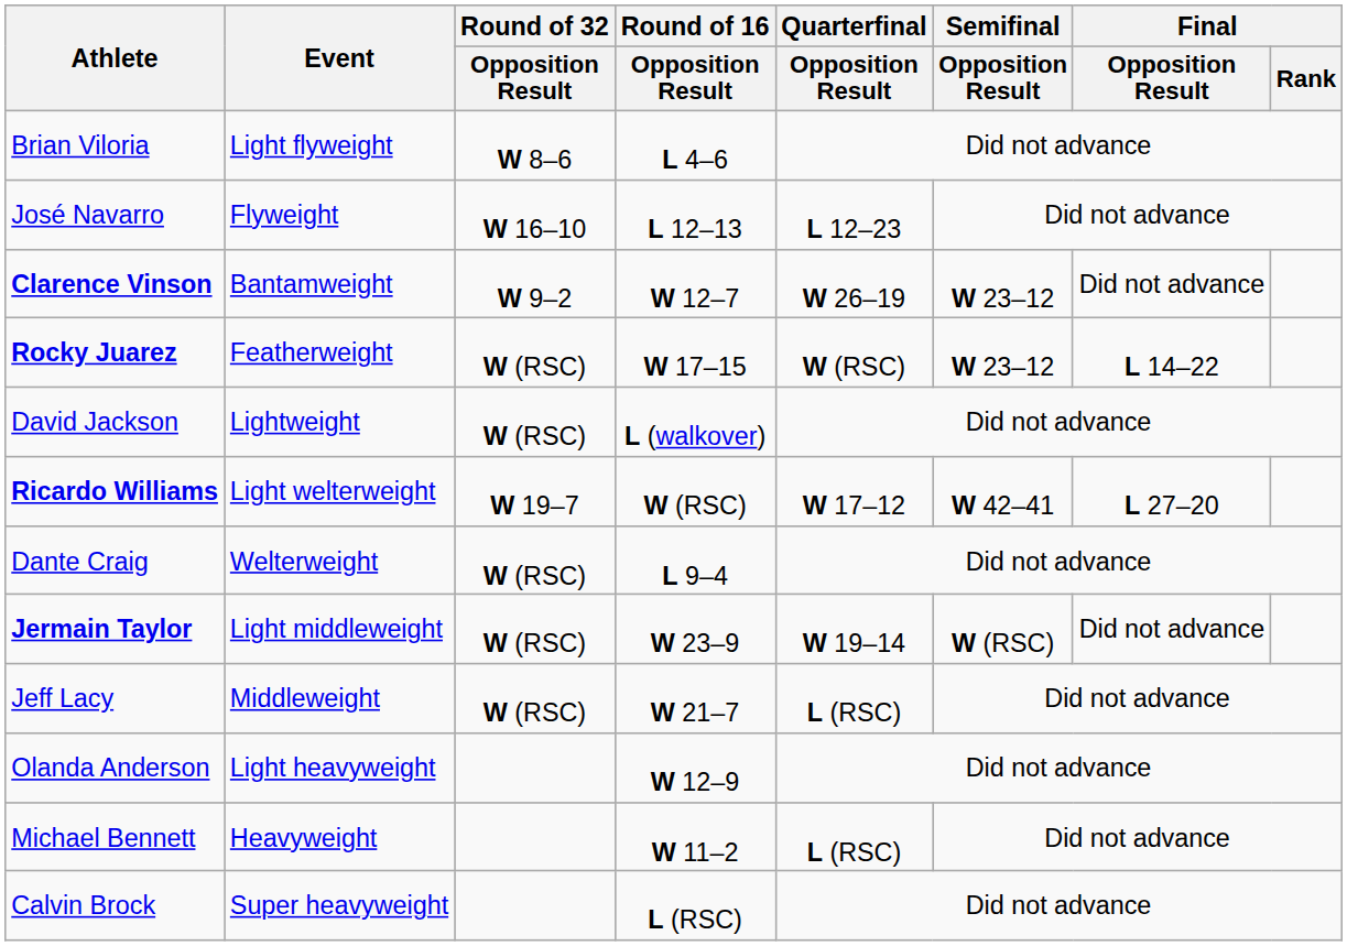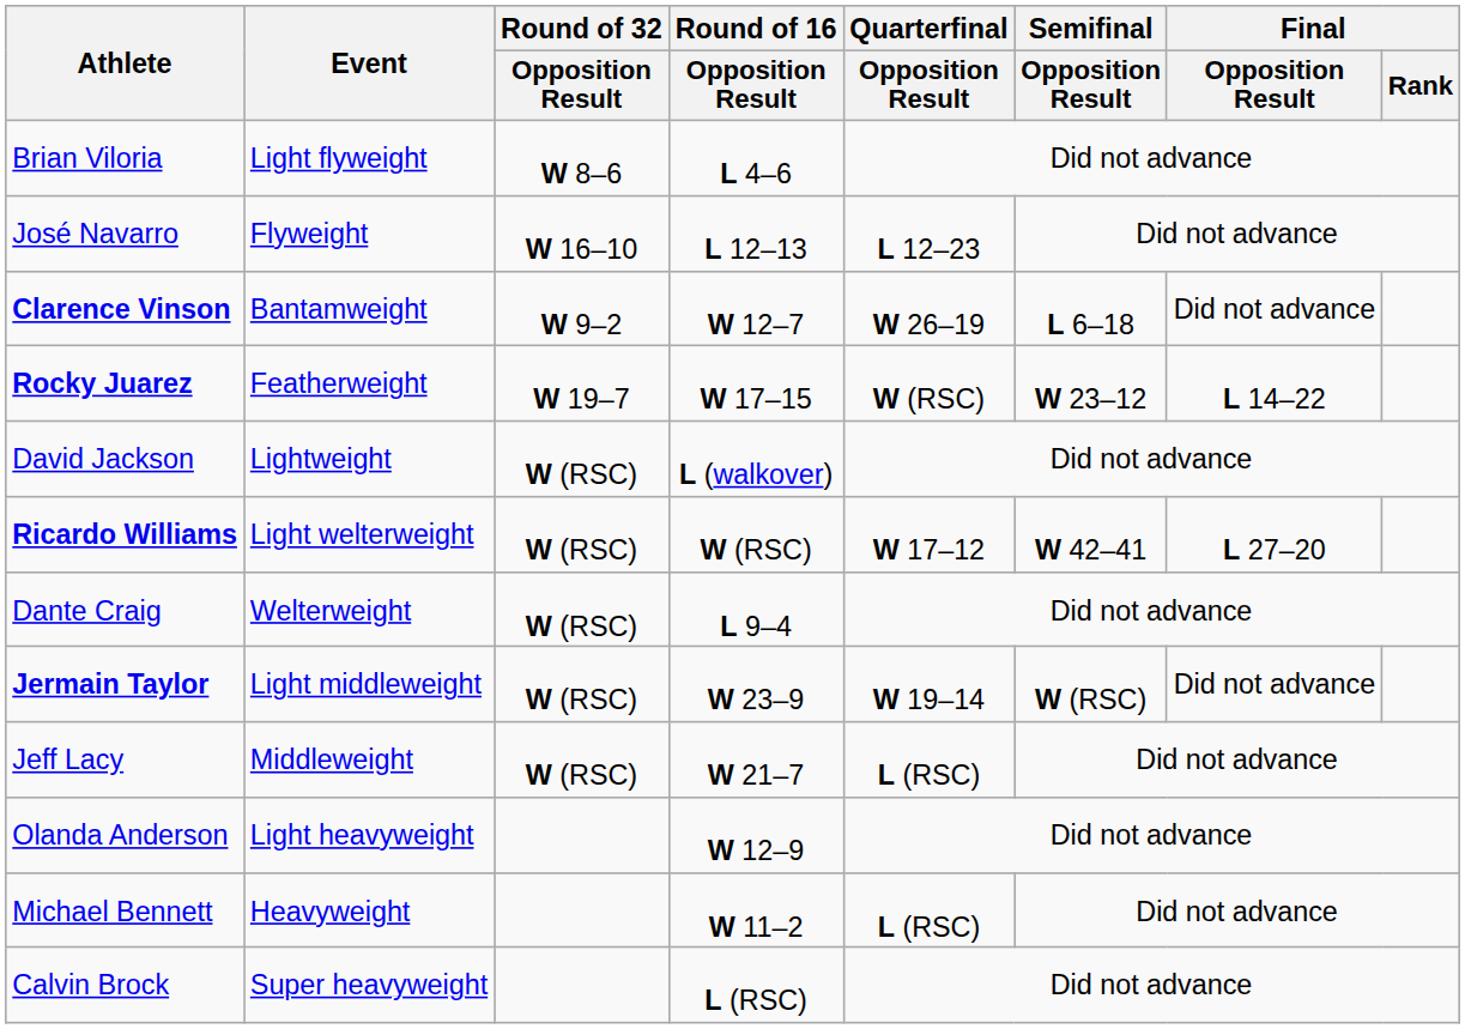Clarence Vinson | Semifinal / Opposition Result: W 23–12 -> L 6–18
Rocky Juarez | Round of 32 / Opposition Result: W (RSC) -> W 19–7
Ricardo Williams | Round of 32 / Opposition Result: W 19–7 -> W (RSC)
